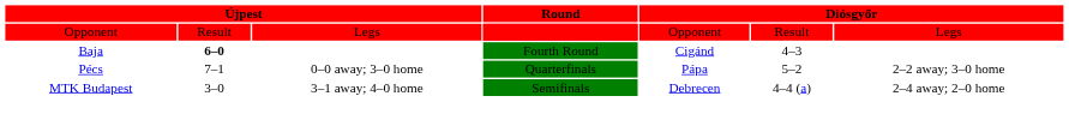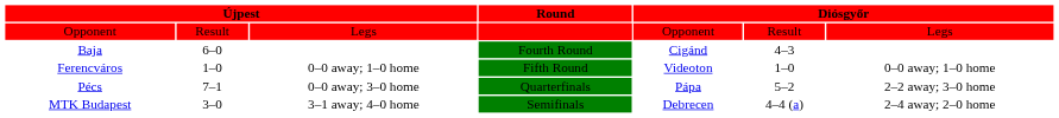Baja | column 2: bold -> normal
+ row: Ferencváros | 1–0 | 0–0 away; 1–0 home | Fifth Round | Videoton | 1–0 | 0–0 away; 1–0 home
